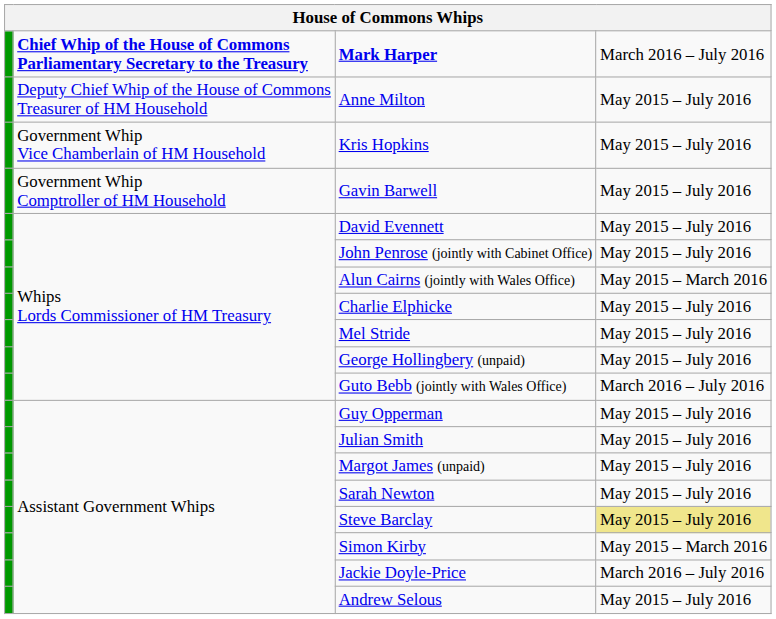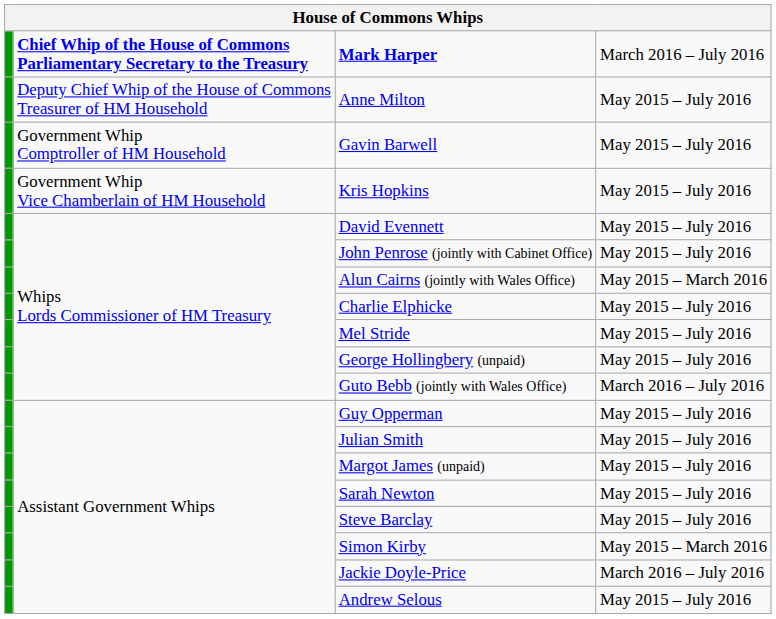rows swapped: Gavin Barwell <-> Kris Hopkins
Steve Barclay | column 4: khaki background -> no background
